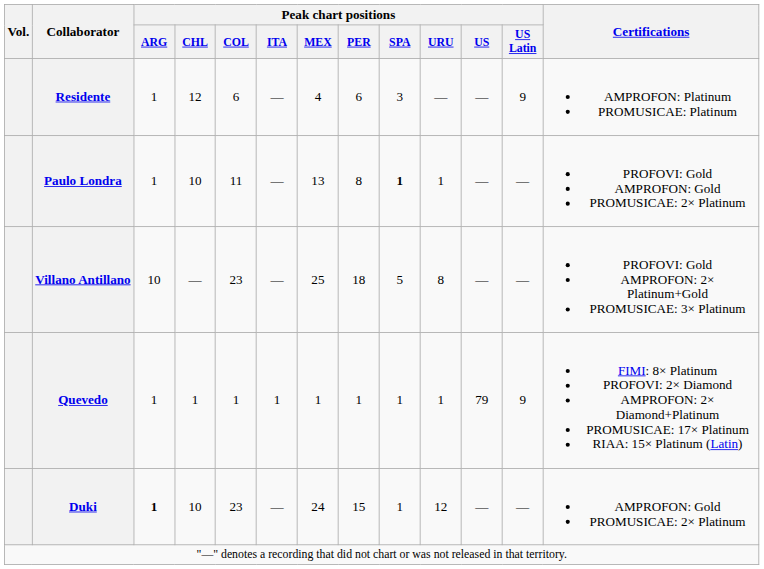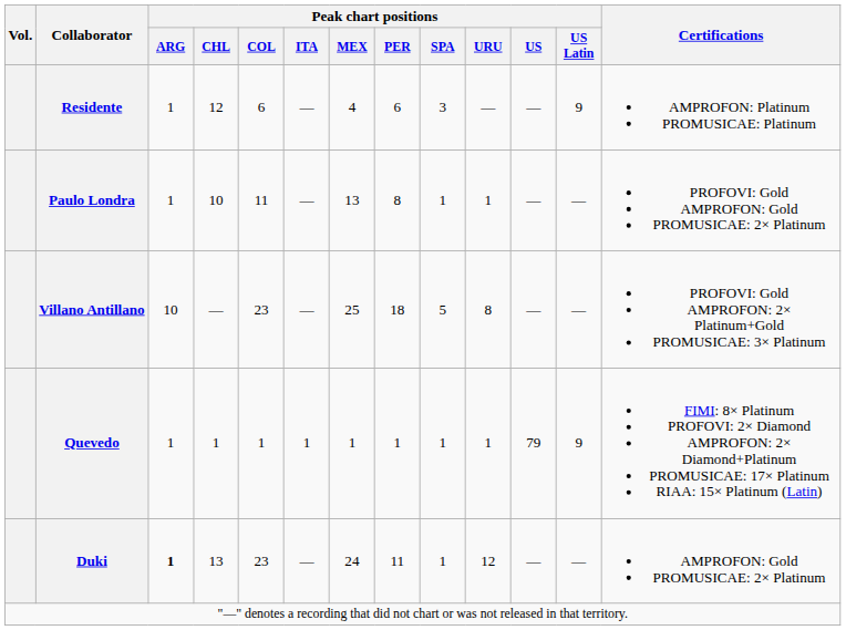Paulo Londra | Peak chart positions / SPA: bold -> normal
Duki | Peak chart positions / CHL: 10 -> 13
Duki | Peak chart positions / PER: 15 -> 11
